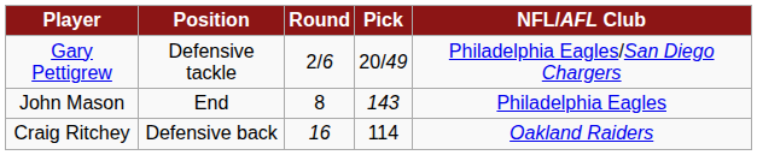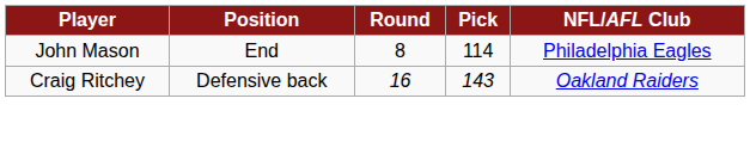- row: Gary Pettigrew | Defensive tackle | 2/6 | 20/49 | Philadelphia Eagles/San Diego Chargers
John Mason | Pick: 143 -> 114
Craig Ritchey | Pick: 114 -> 143
